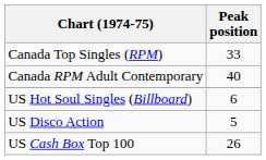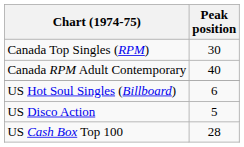Canada Top Singles (RPM) | Peak position: 33 -> 30
US Cash Box Top 100 | Peak position: 26 -> 28
